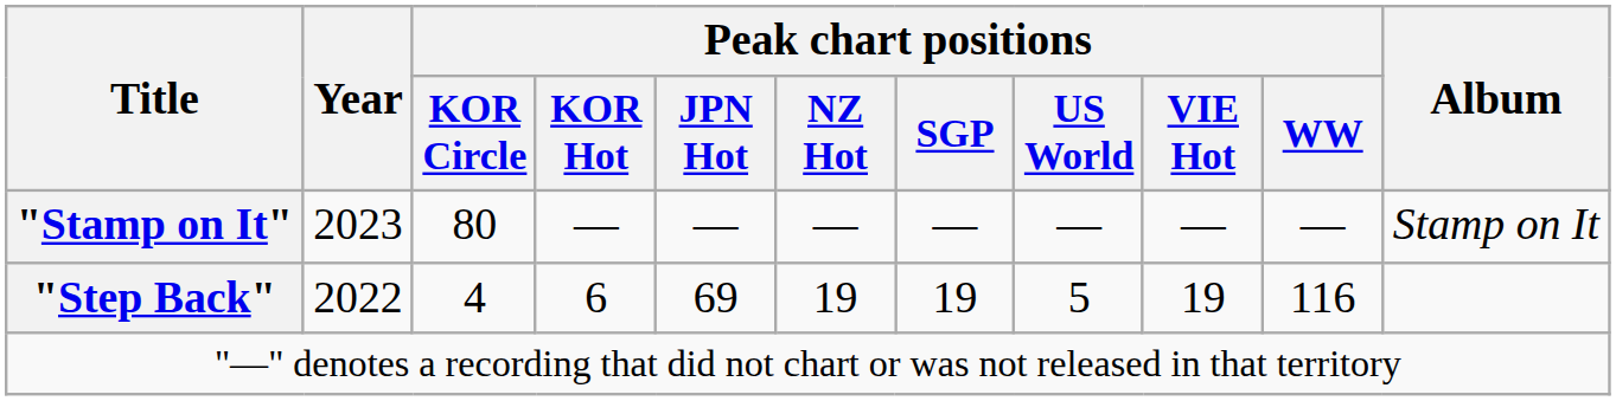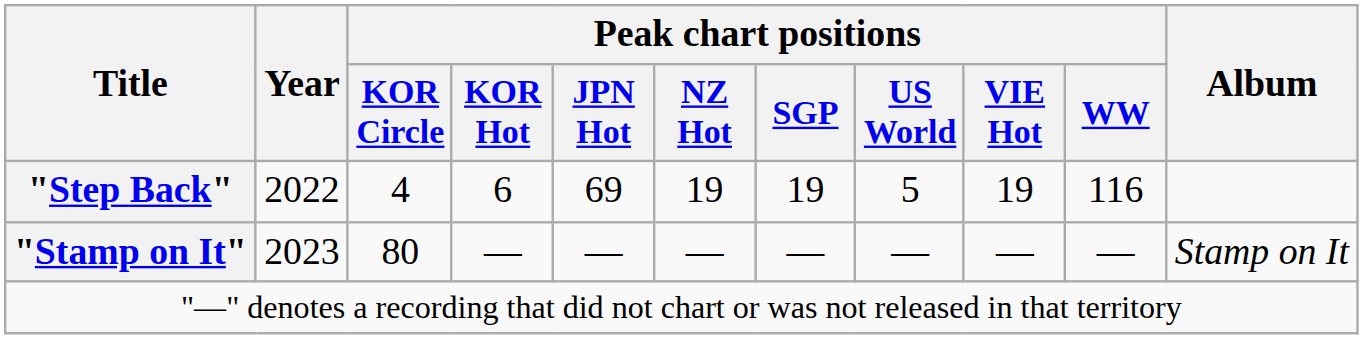rows swapped: "Step Back" <-> "Stamp on It"
